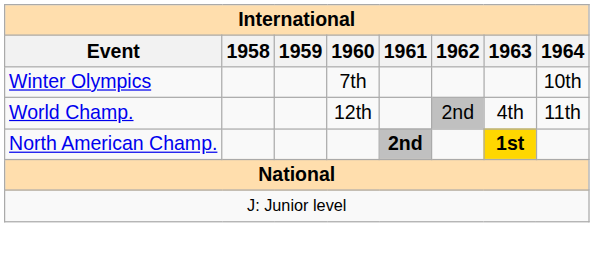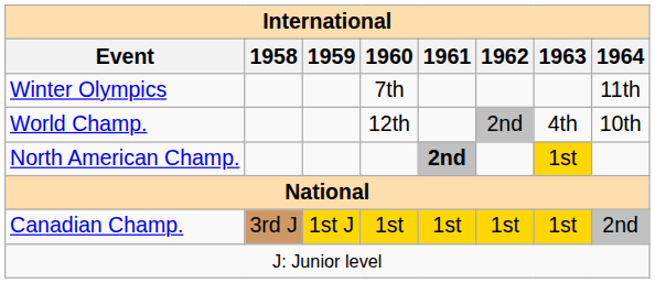Winter Olympics | 1964: 10th -> 11th
World Champ. | 1964: 11th -> 10th
North American Champ. | 1963: bold -> normal
+ row: Canadian Champ. | 3rd J | 1st J | 1st | 1st | 1st | 1st | 2nd
